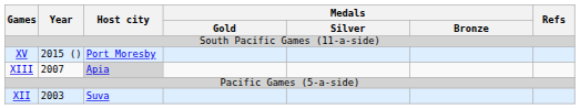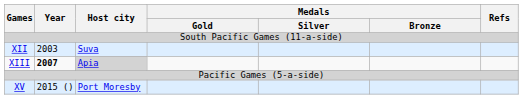rows swapped: XII <-> XV
XIII | Year: normal -> bold
